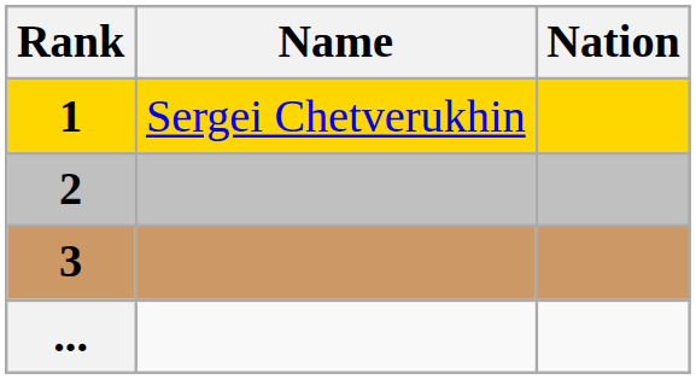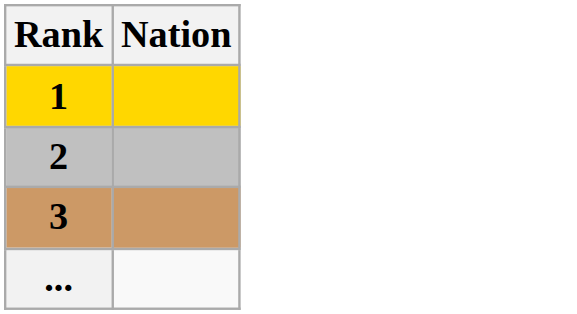- column: Name | Sergei Chetverukhin
